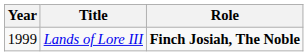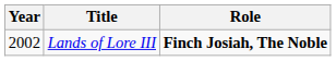Lands of Lore III | Year: 1999 -> 2002
